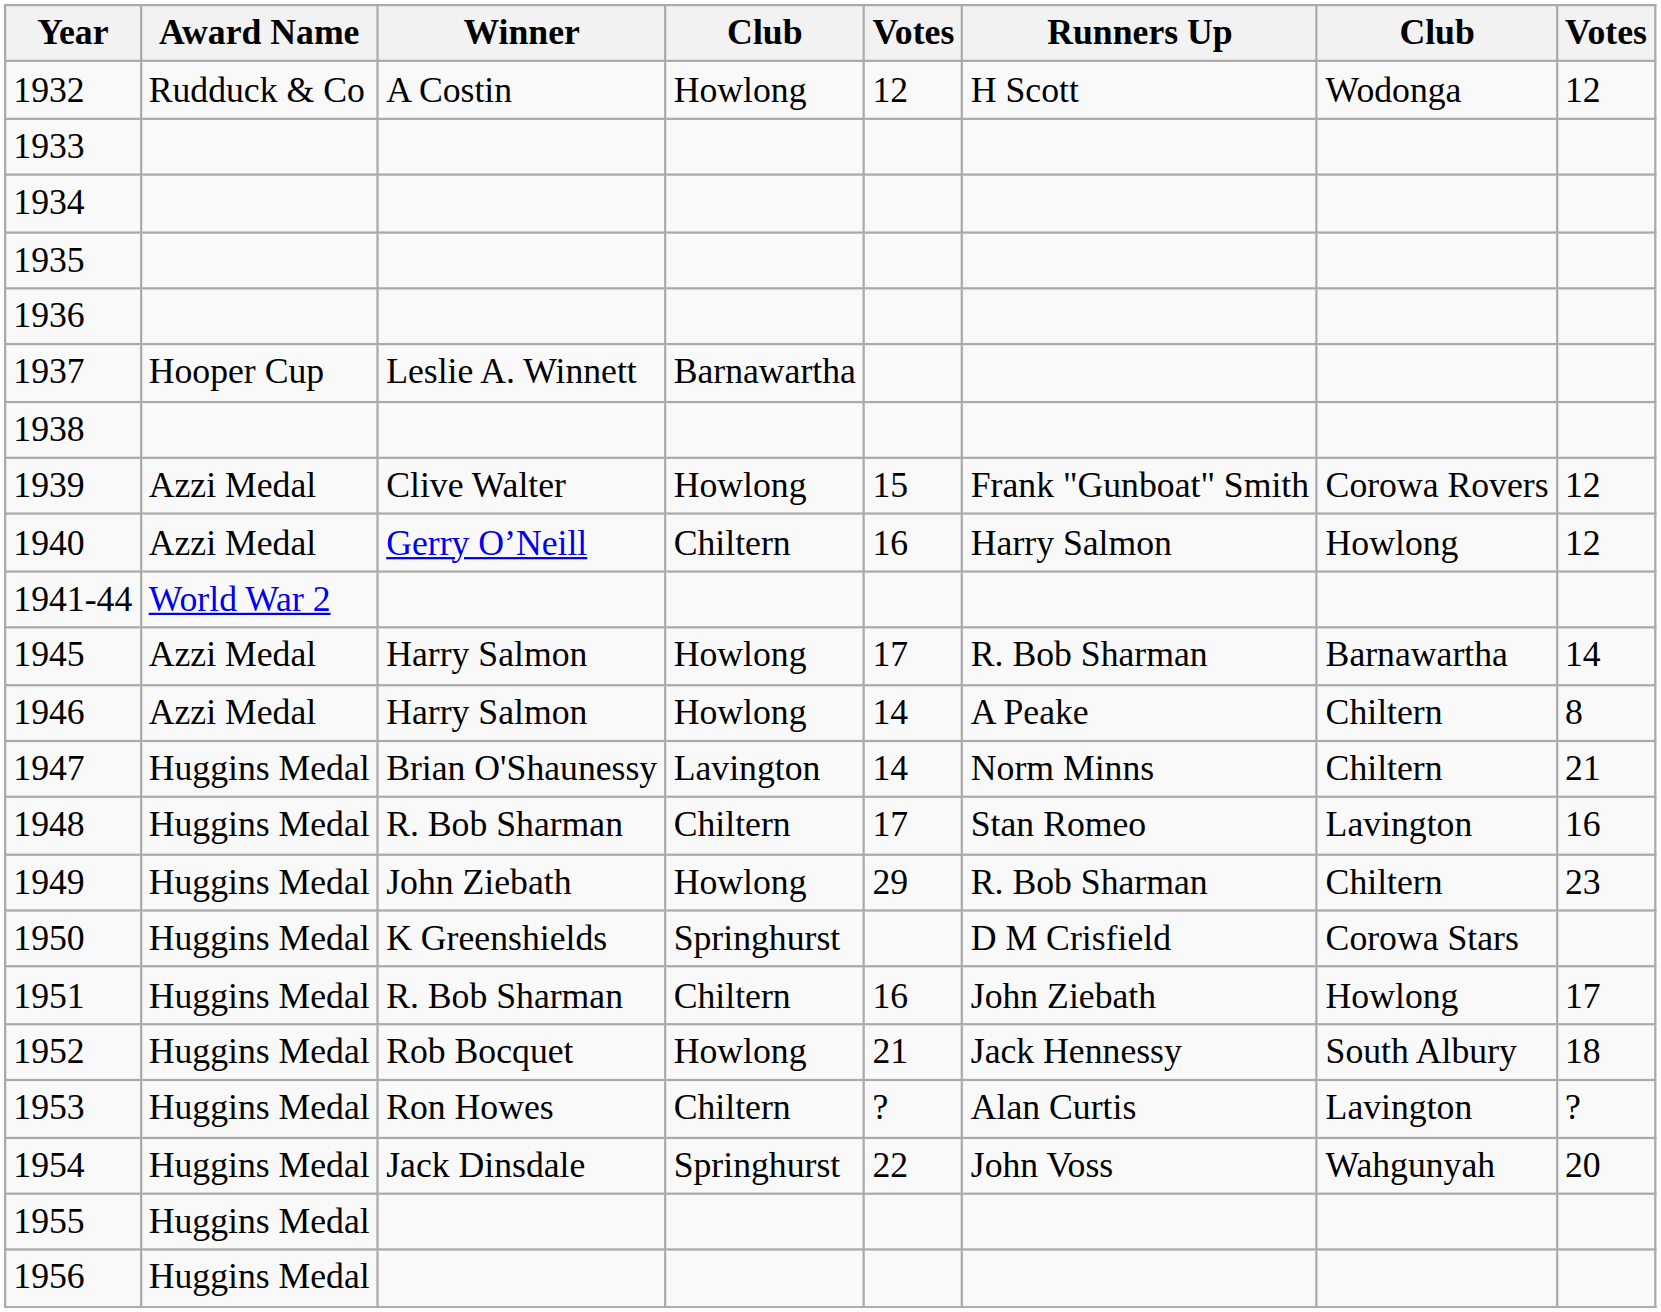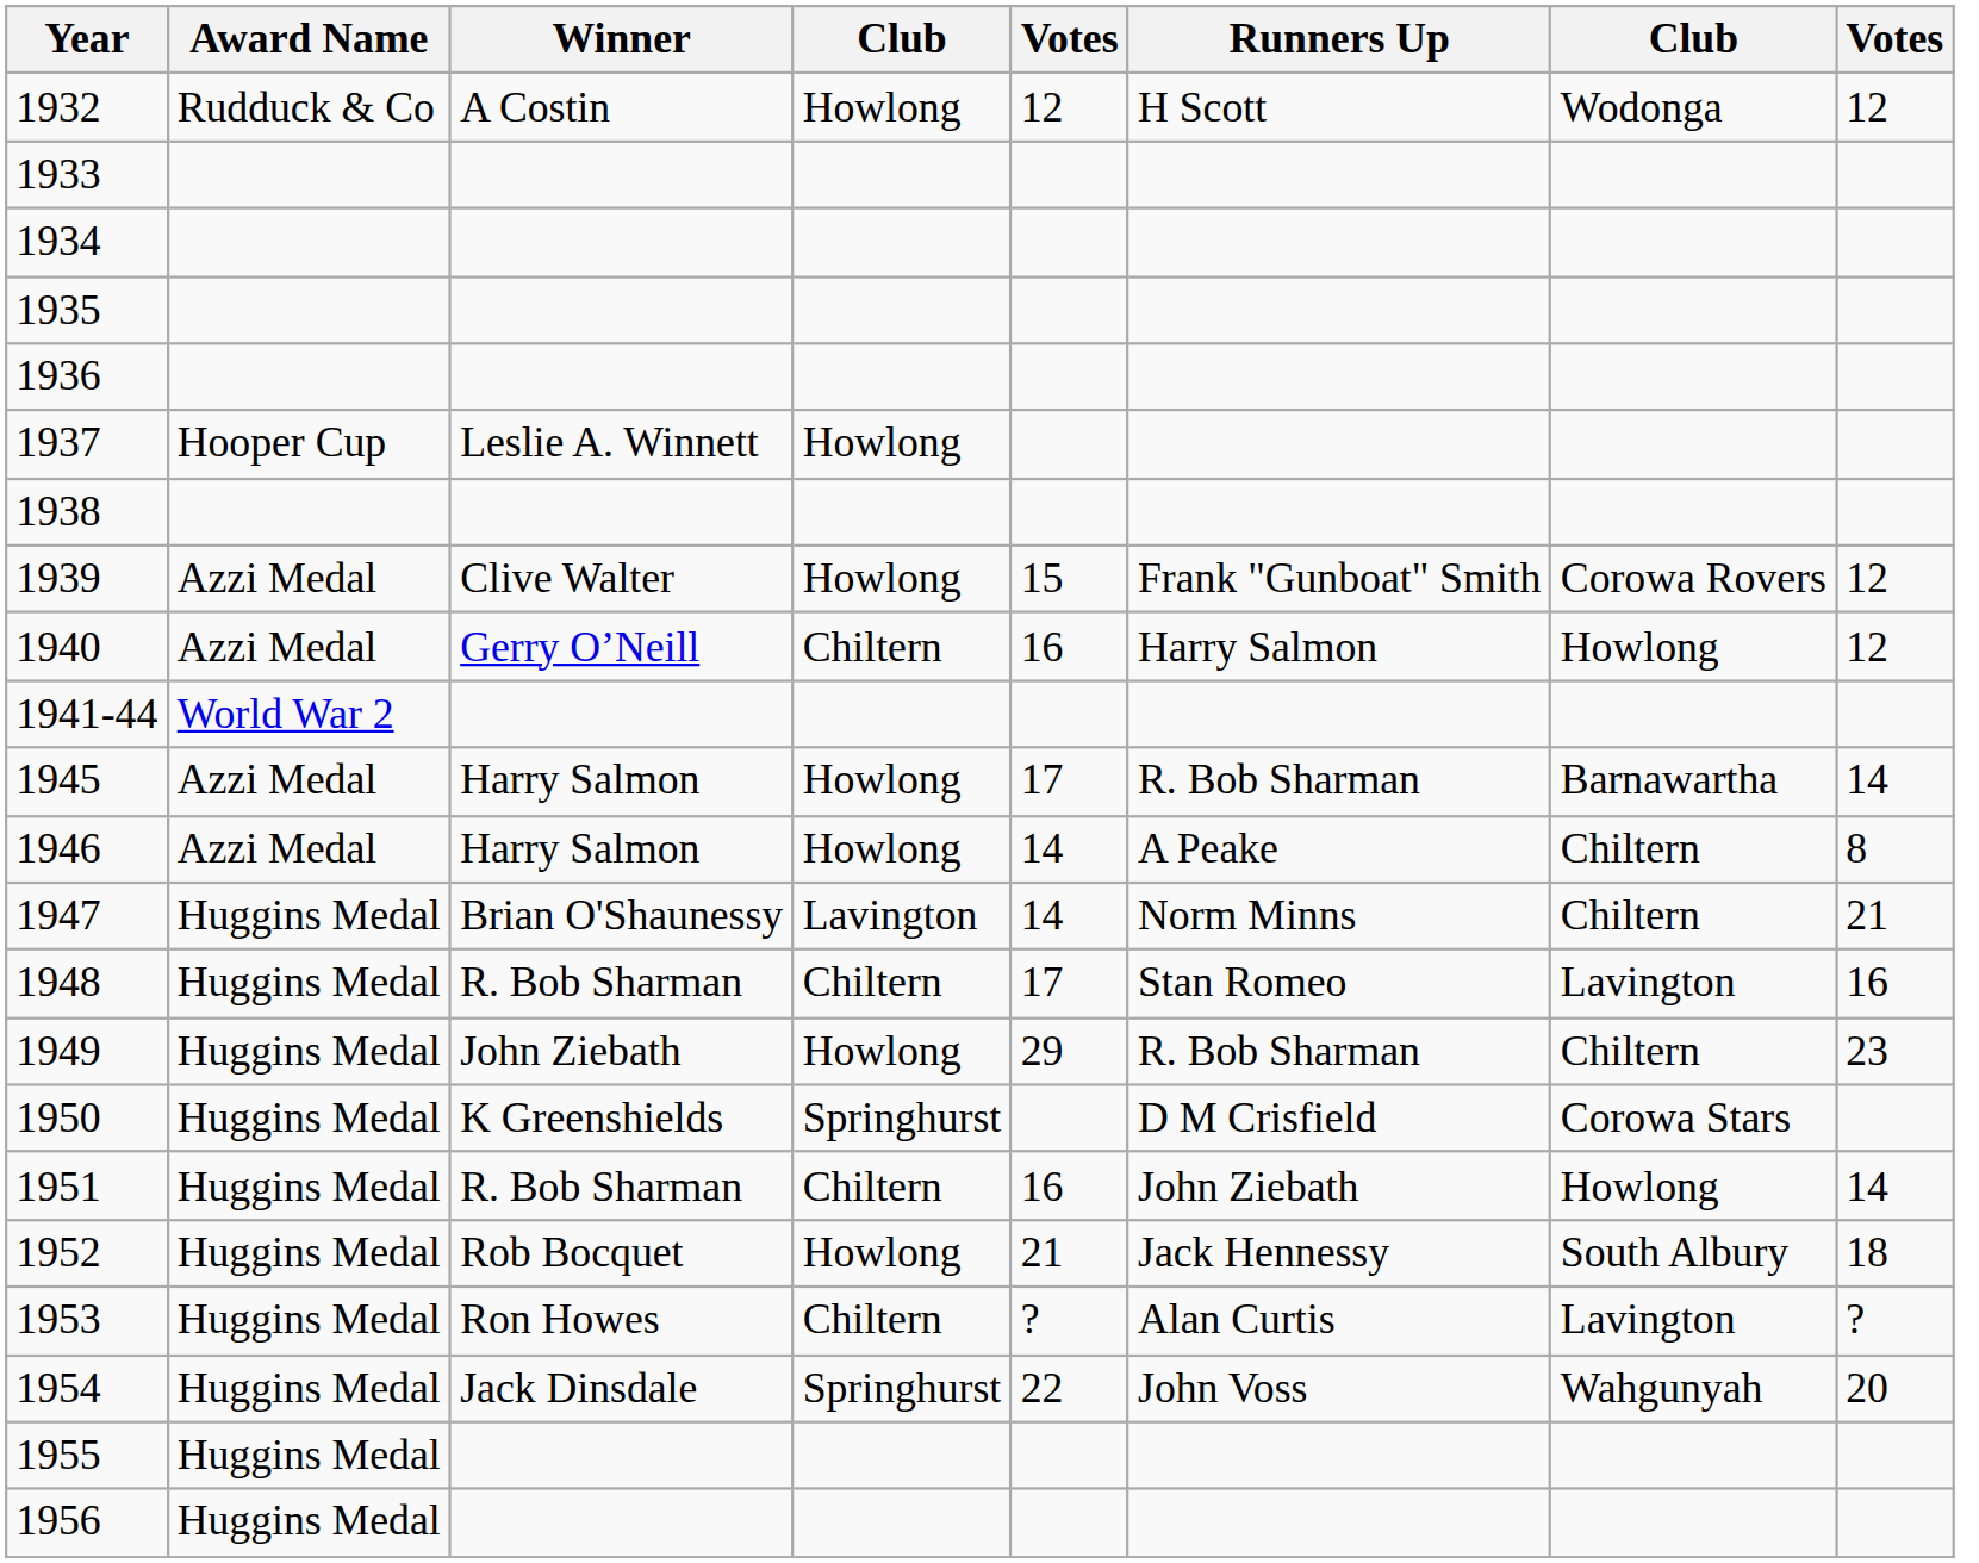1937 | column 4: Barnawartha -> Howlong
1951 | column 8: 17 -> 14
